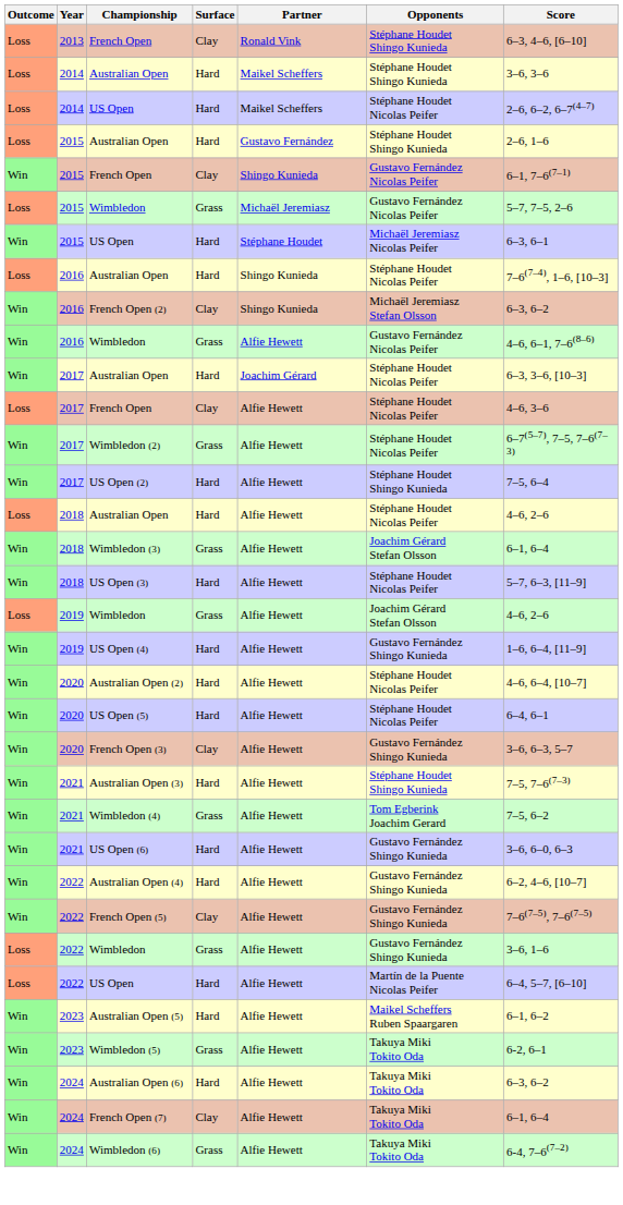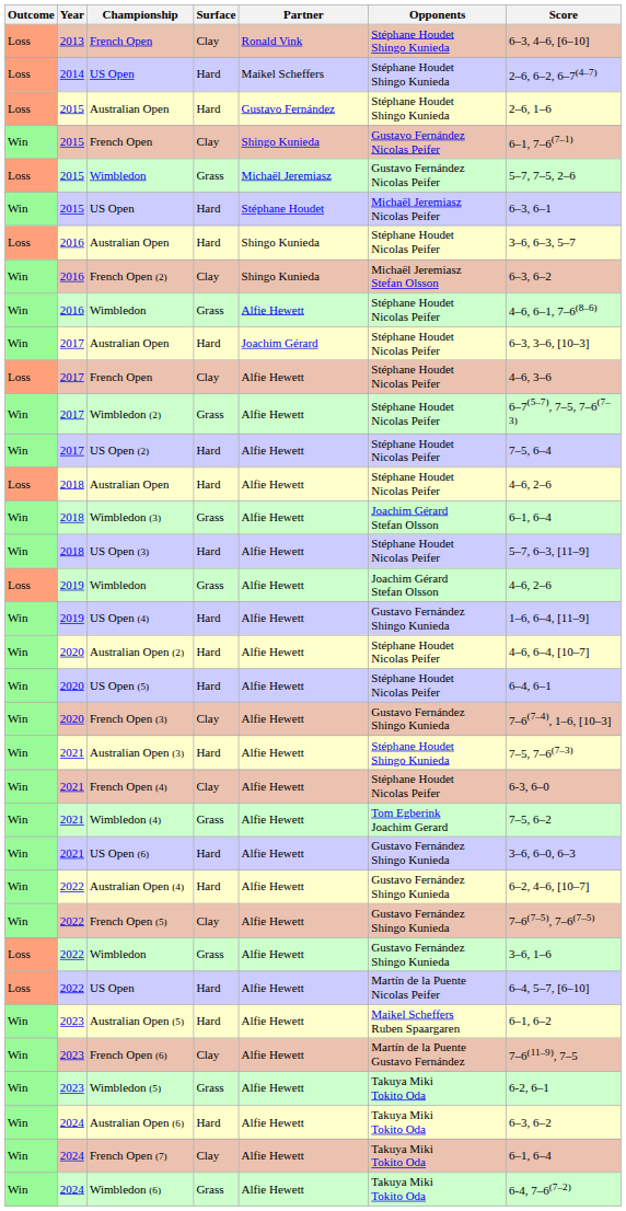- row: Loss | 2014 | Australian Open | Hard | Maikel Scheffers | Stéphane Houdet Shingo Kunieda | 3–6, 3–6
2014 / US Open | Opponents: Stéphane Houdet Nicolas Peifer -> Stéphane Houdet Shingo Kunieda
2016 / Australian Open | Score: 7–6(7–4), 1–6, [10–3] -> 3–6, 6–3, 5–7
2016 / Wimbledon | Opponents: Gustavo Fernández Nicolas Peifer -> Stéphane Houdet Nicolas Peifer
US Open (2) | Opponents: Stéphane Houdet Shingo Kunieda -> Stéphane Houdet Nicolas Peifer
French Open (3) | Score: 3–6, 6–3, 5–7 -> 7–6(7–4), 1–6, [10–3]
+ row: Win | 2021 | French Open (4) | Clay | Alfie Hewett | Stéphane Houdet Nicolas Peifer | 6-3, 6–0
+ row: Win | 2023 | French Open (6) | Clay | Alfie Hewett | Martín de la Puente Gustavo Fernández | 7–6(11–9), 7–5
